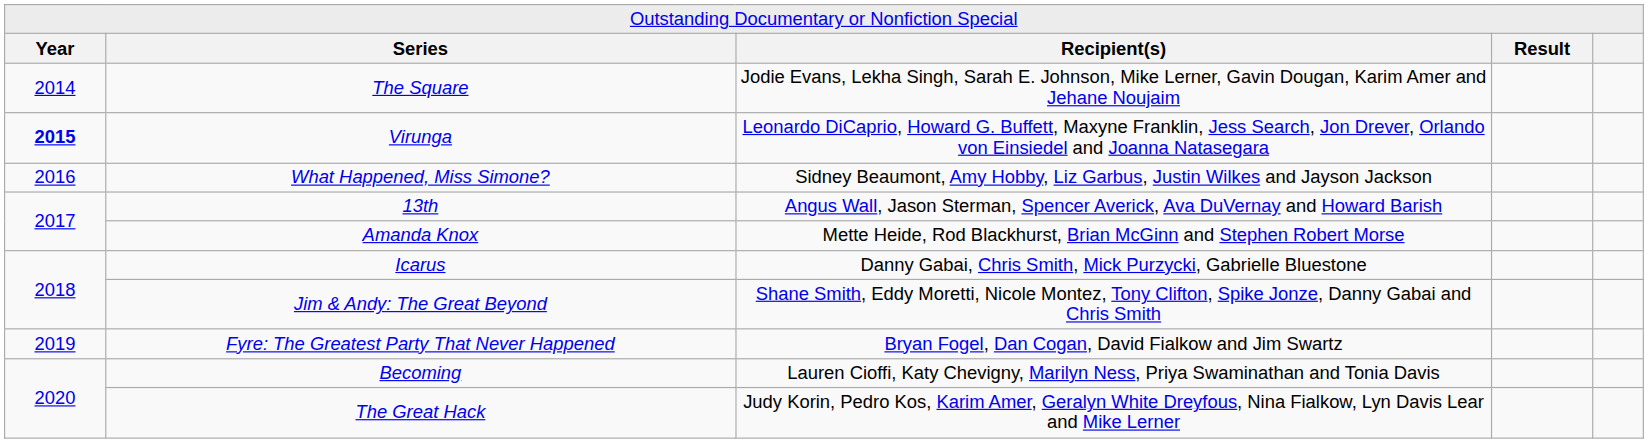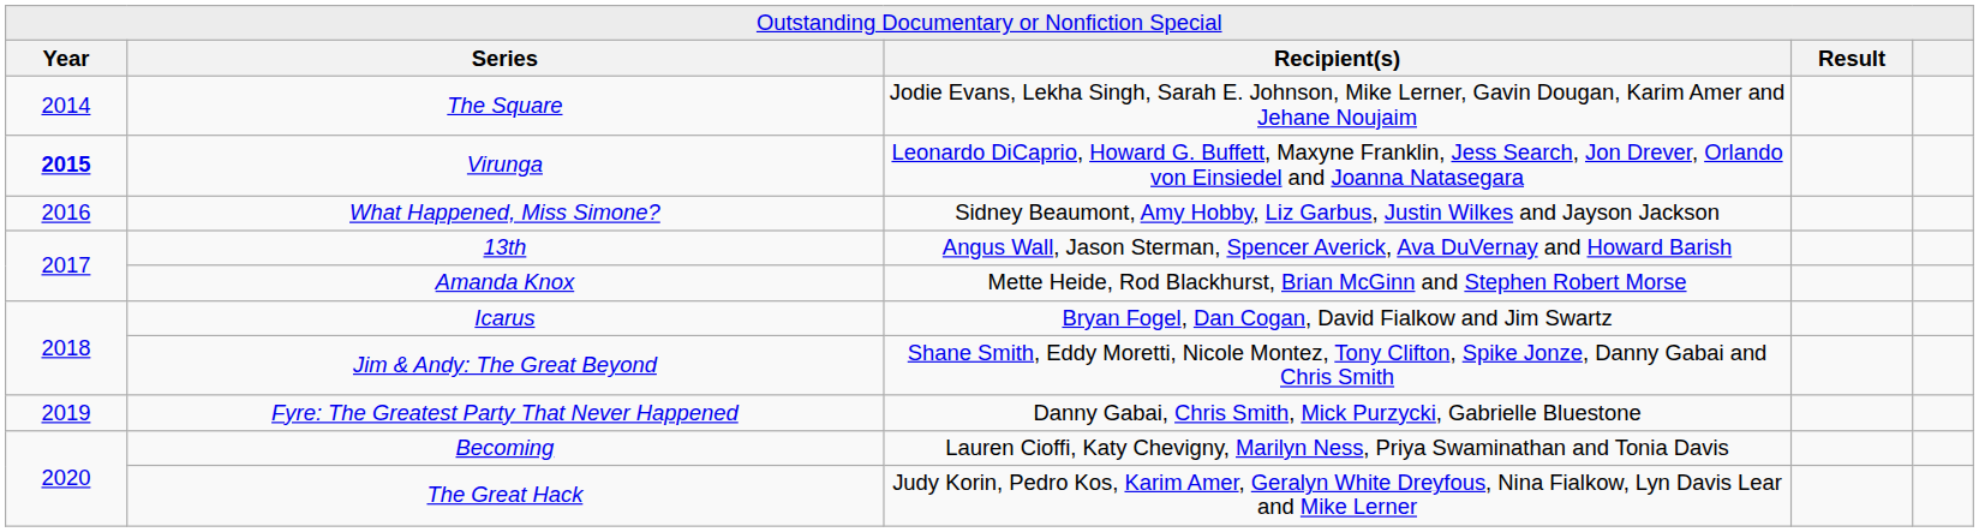Icarus | column 3: Danny Gabai, Chris Smith, Mick Purzycki, Gabrielle Bluestone -> Bryan Fogel, Dan Cogan, David Fialkow and Jim Swartz
Fyre: The Greatest Party That Never Happened | column 3: Bryan Fogel, Dan Cogan, David Fialkow and Jim Swartz -> Danny Gabai, Chris Smith, Mick Purzycki, Gabrielle Bluestone
